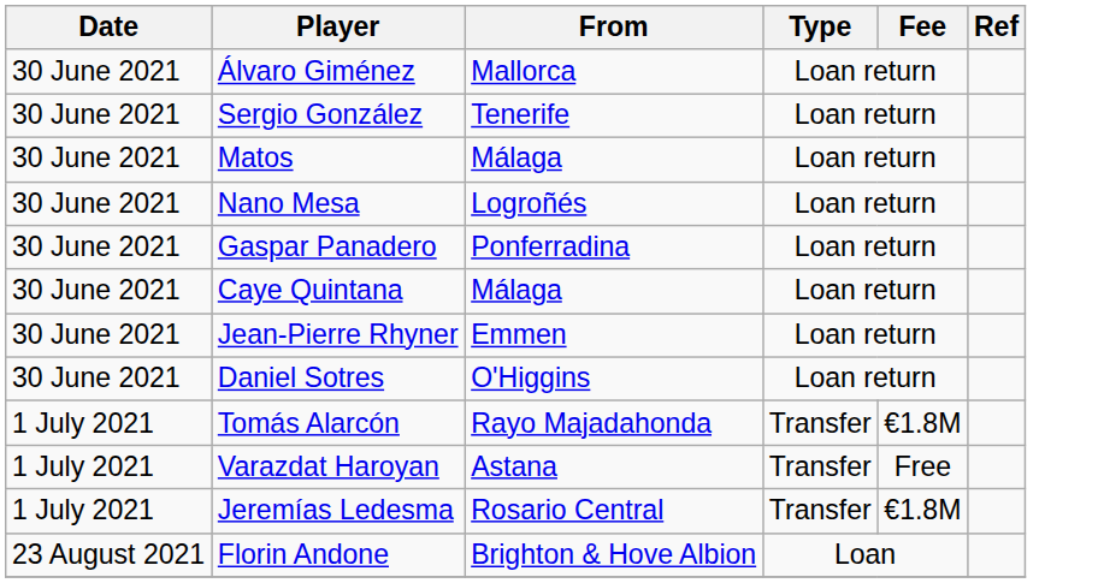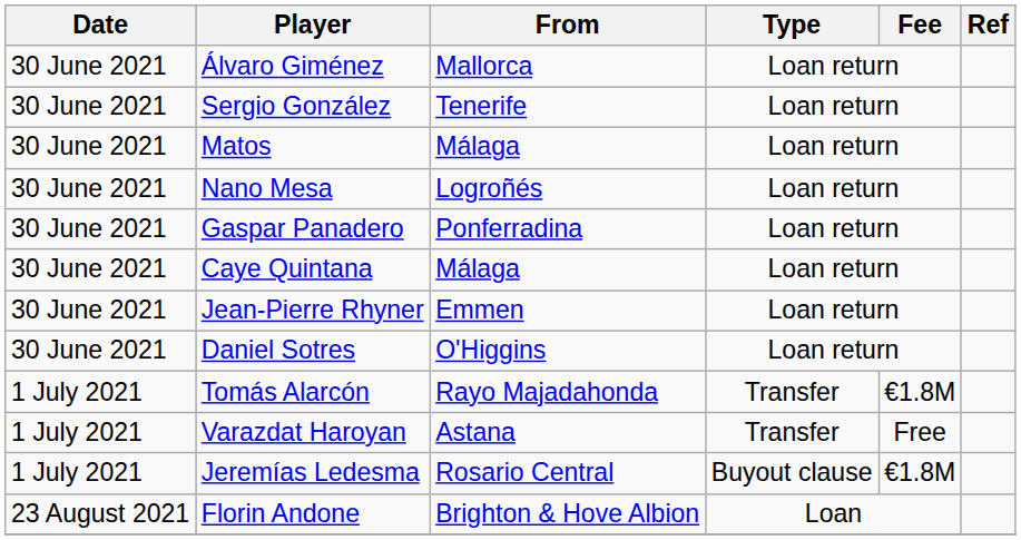Jeremías Ledesma | Type: Transfer -> Buyout clause
